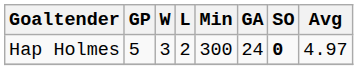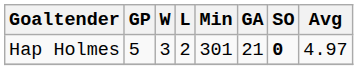Hap Holmes | Min: 300 -> 301
Hap Holmes | GA: 24 -> 21
